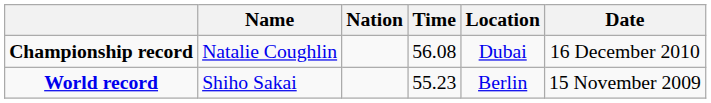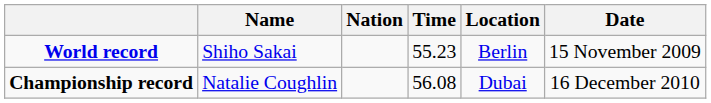rows swapped: World record <-> Championship record
